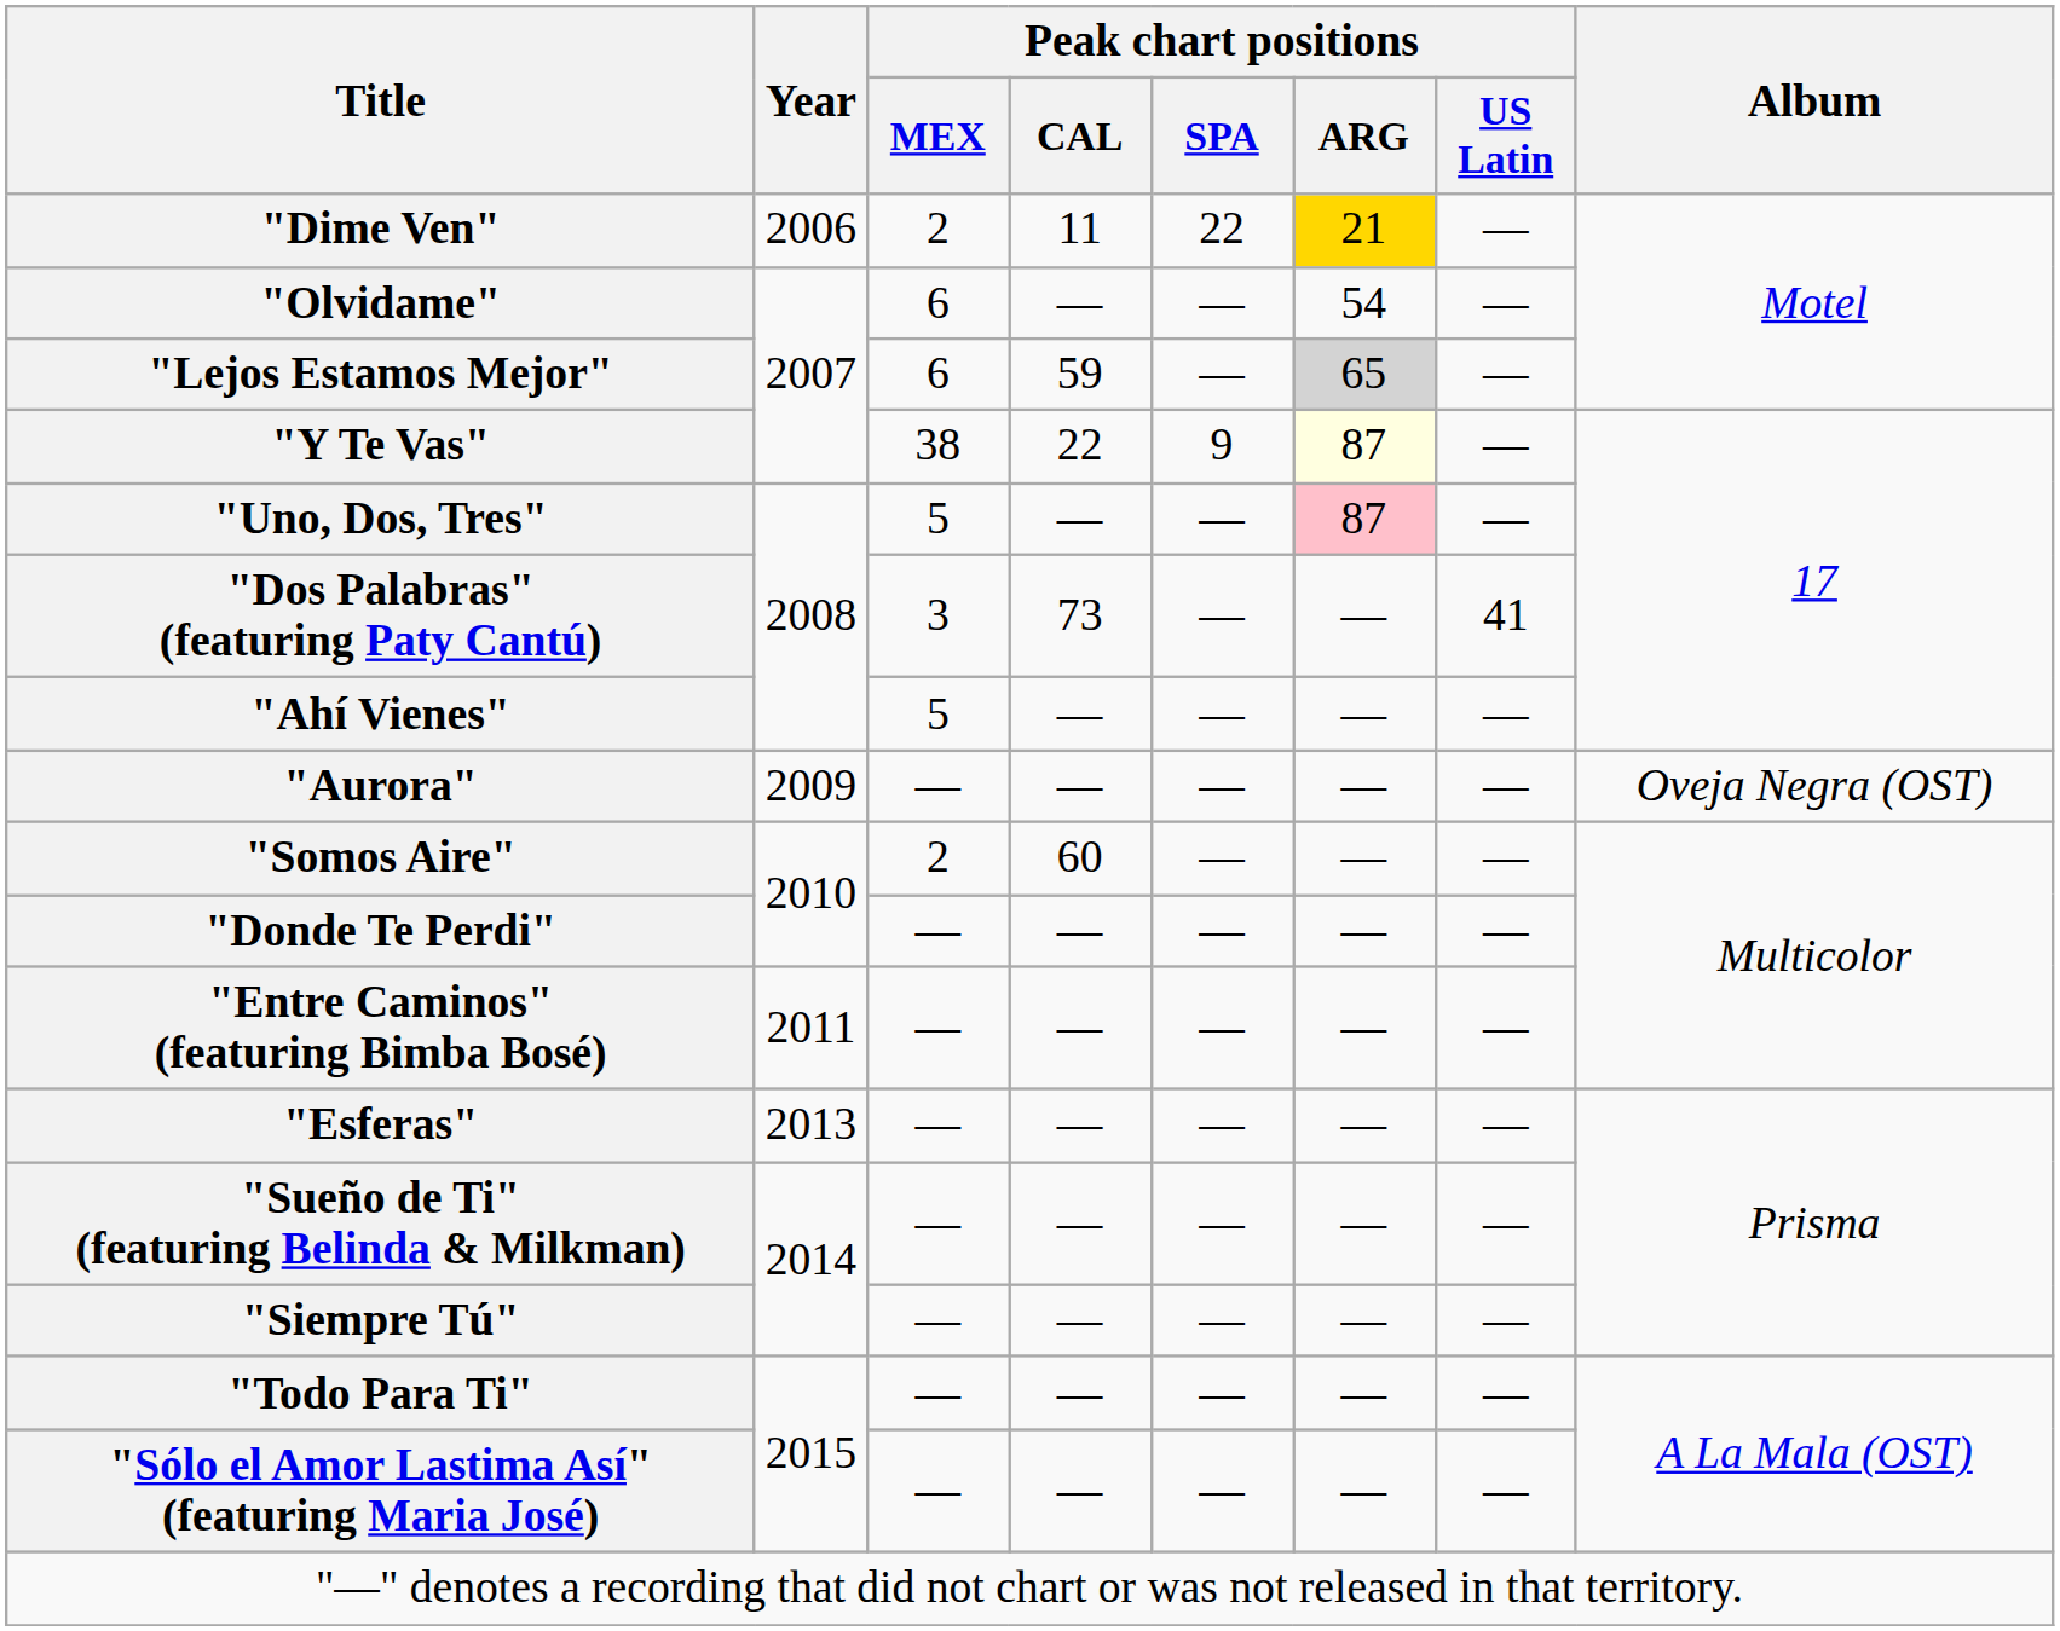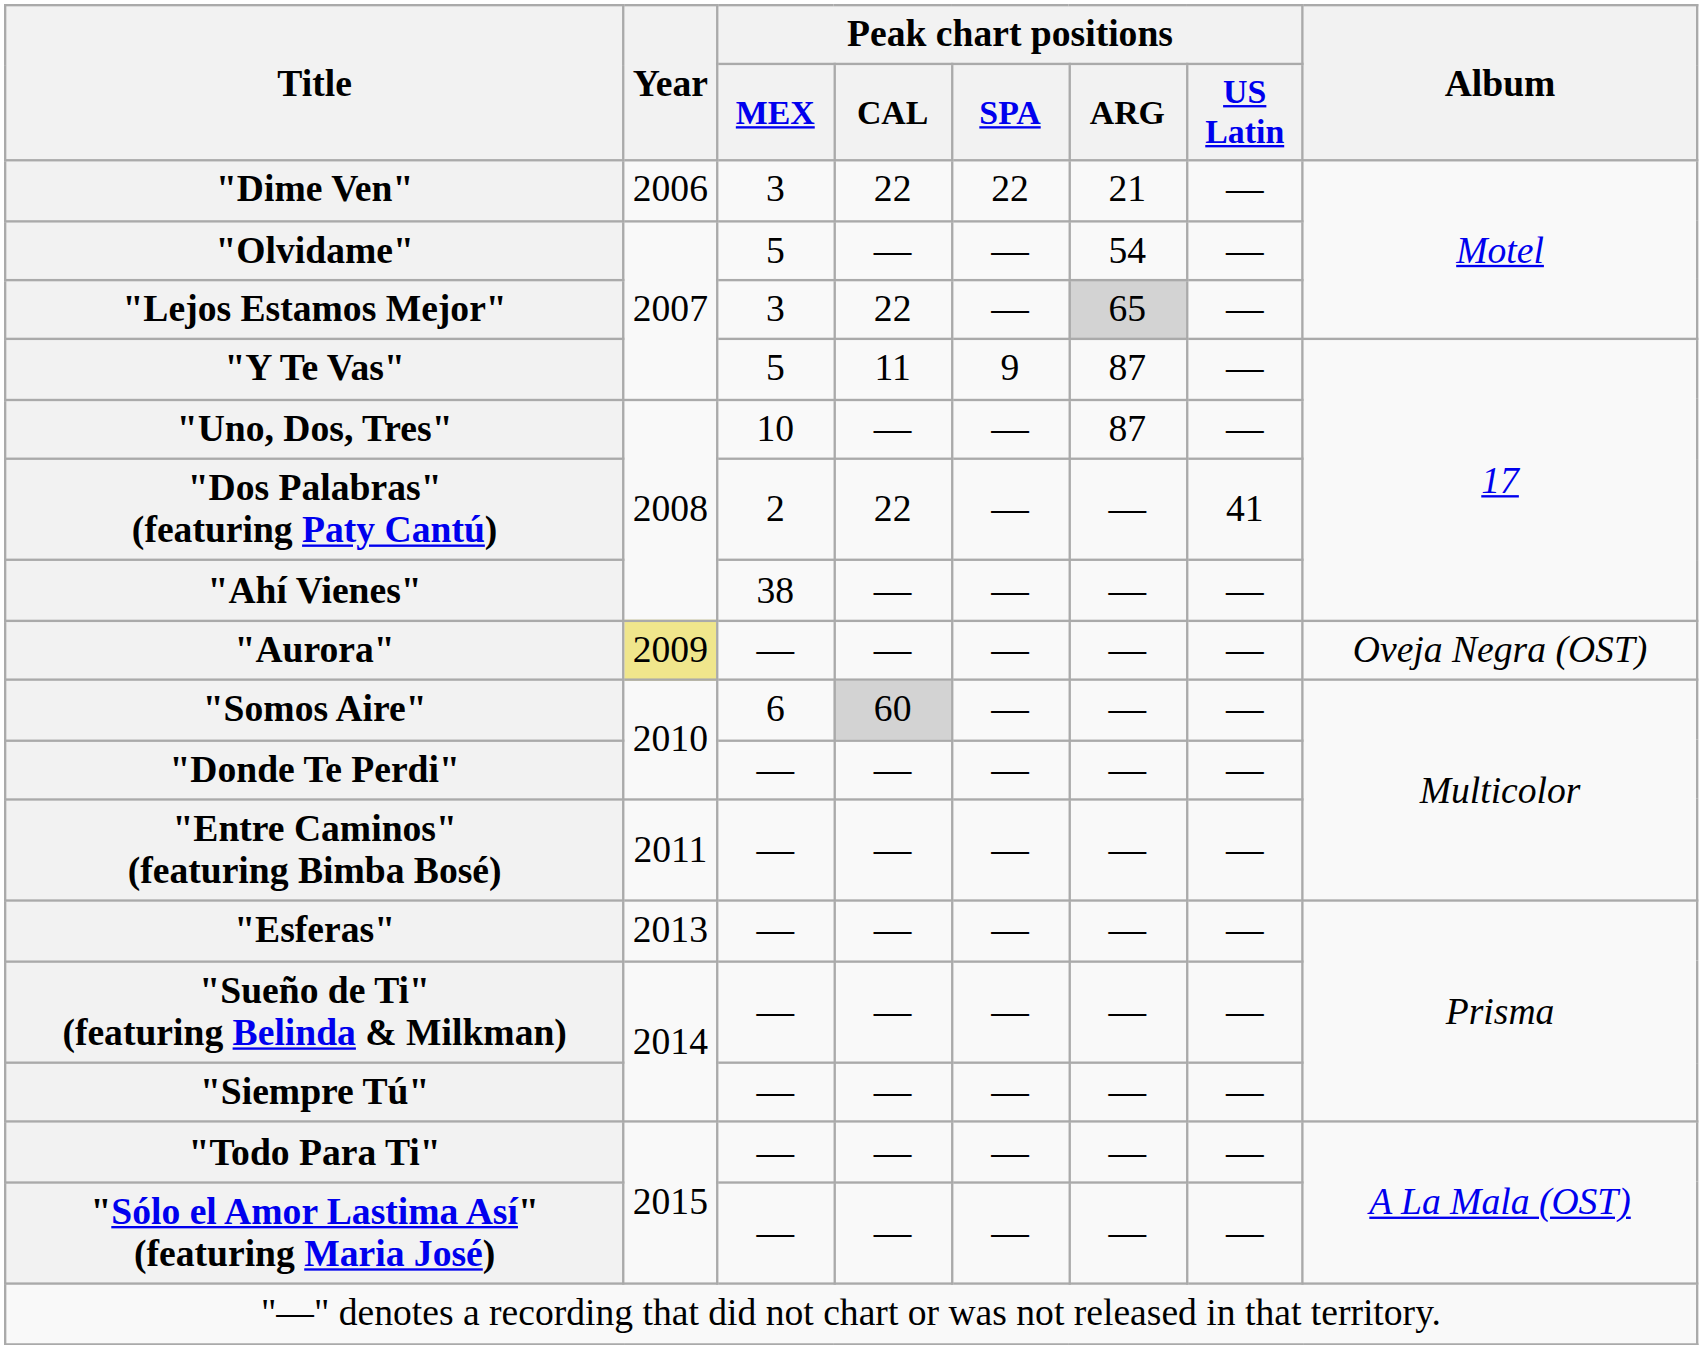"Dime Ven" | Peak chart positions / MEX: 2 -> 3
"Dime Ven" | Peak chart positions / CAL: 11 -> 22
"Dime Ven" | Peak chart positions / ARG: gold background -> no background
"Olvidame" | Peak chart positions / MEX: 6 -> 5
"Lejos Estamos Mejor" | Peak chart positions / MEX: 6 -> 3
"Lejos Estamos Mejor" | Peak chart positions / CAL: 59 -> 22
"Y Te Vas" | Peak chart positions / MEX: 38 -> 5
"Y Te Vas" | Peak chart positions / CAL: 22 -> 11
"Y Te Vas" | Peak chart positions / ARG: lightyellow background -> no background
"Uno, Dos, Tres" | Peak chart positions / MEX: 5 -> 10
"Uno, Dos, Tres" | Peak chart positions / ARG: pink background -> no background
"Dos Palabras" (featuring Paty Cantú) | Peak chart positions / MEX: 3 -> 2
"Dos Palabras" (featuring Paty Cantú) | Peak chart positions / CAL: 73 -> 22
"Ahí Vienes" | Peak chart positions / MEX: 5 -> 38
"Aurora" | Year: no background -> khaki background
"Somos Aire" | Peak chart positions / MEX: 2 -> 6
"Somos Aire" | Peak chart positions / CAL: no background -> lightgrey background
